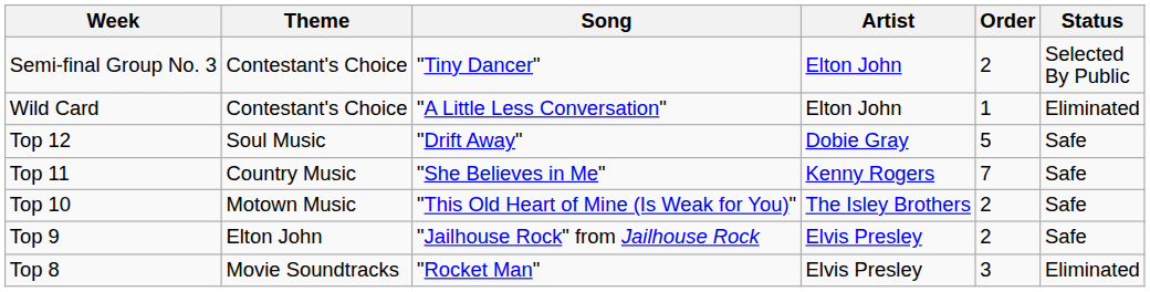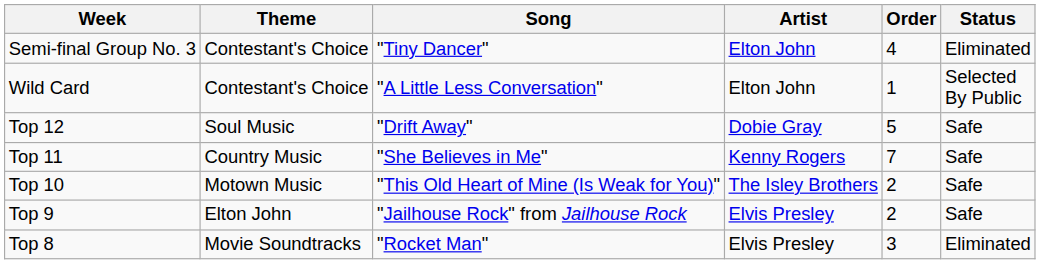Semi-final Group No. 3 | Order: 2 -> 4
Semi-final Group No. 3 | Status: Selected By Public -> Eliminated
Wild Card | Status: Eliminated -> Selected By Public
